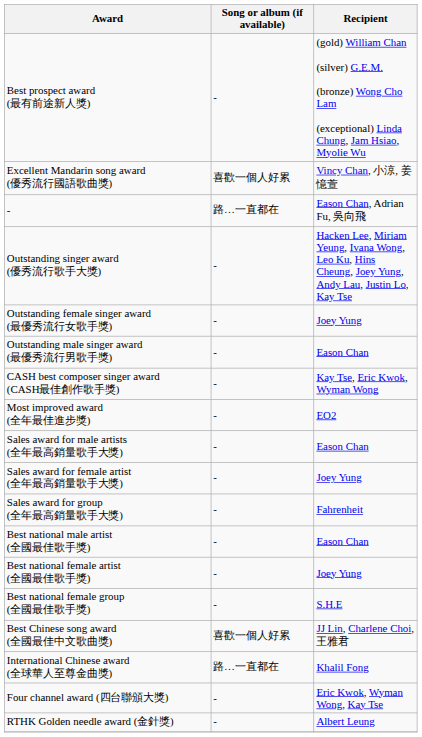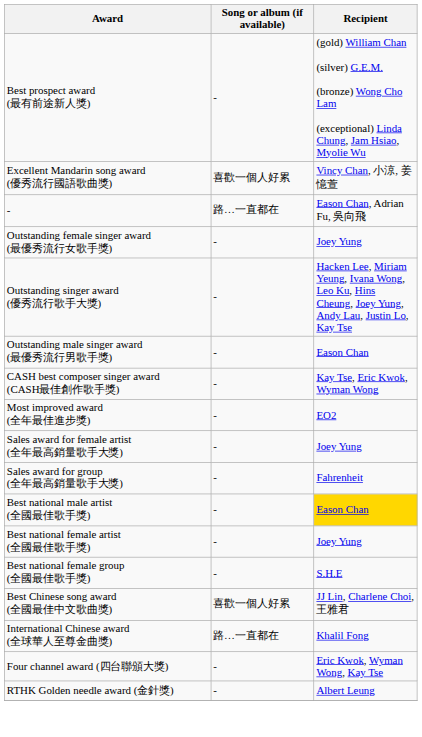rows swapped: Outstanding singer award (優秀流行歌手大獎) <-> Outstanding female singer award (最優秀流行女歌手獎)
- row: Sales award for male artists (全年最高銷量歌手大獎) | - | Eason Chan
Best national male artist (全國最佳歌手獎) | Recipient: no background -> gold background
